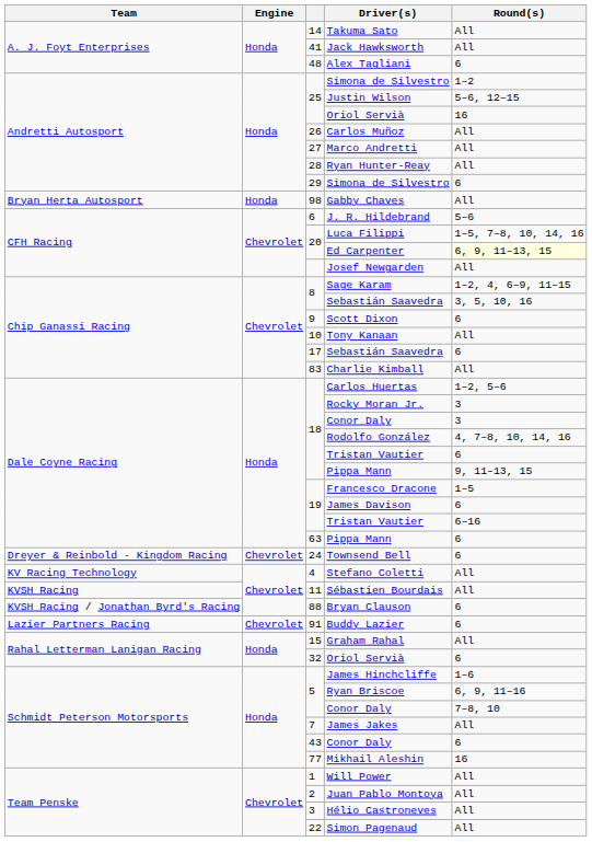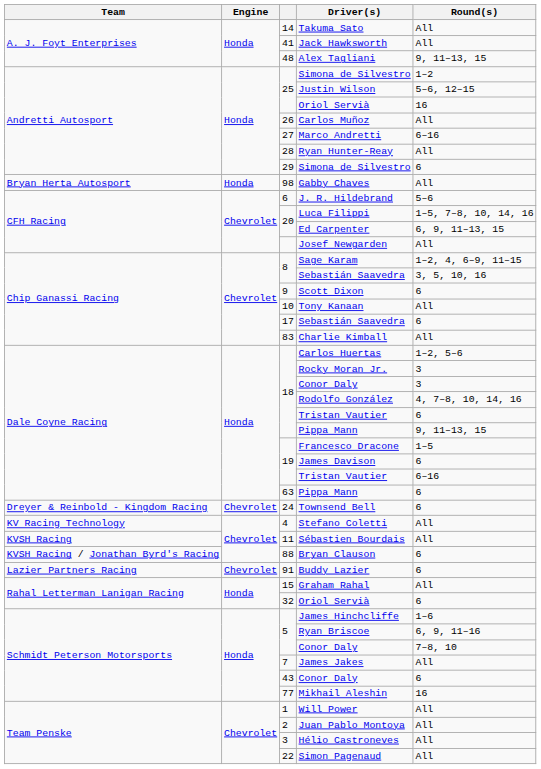Alex Tagliani | Round(s): 6 -> 9, 11–13, 15
Marco Andretti | Round(s): All -> 6–16
Ed Carpenter | Round(s): lightyellow background -> no background
